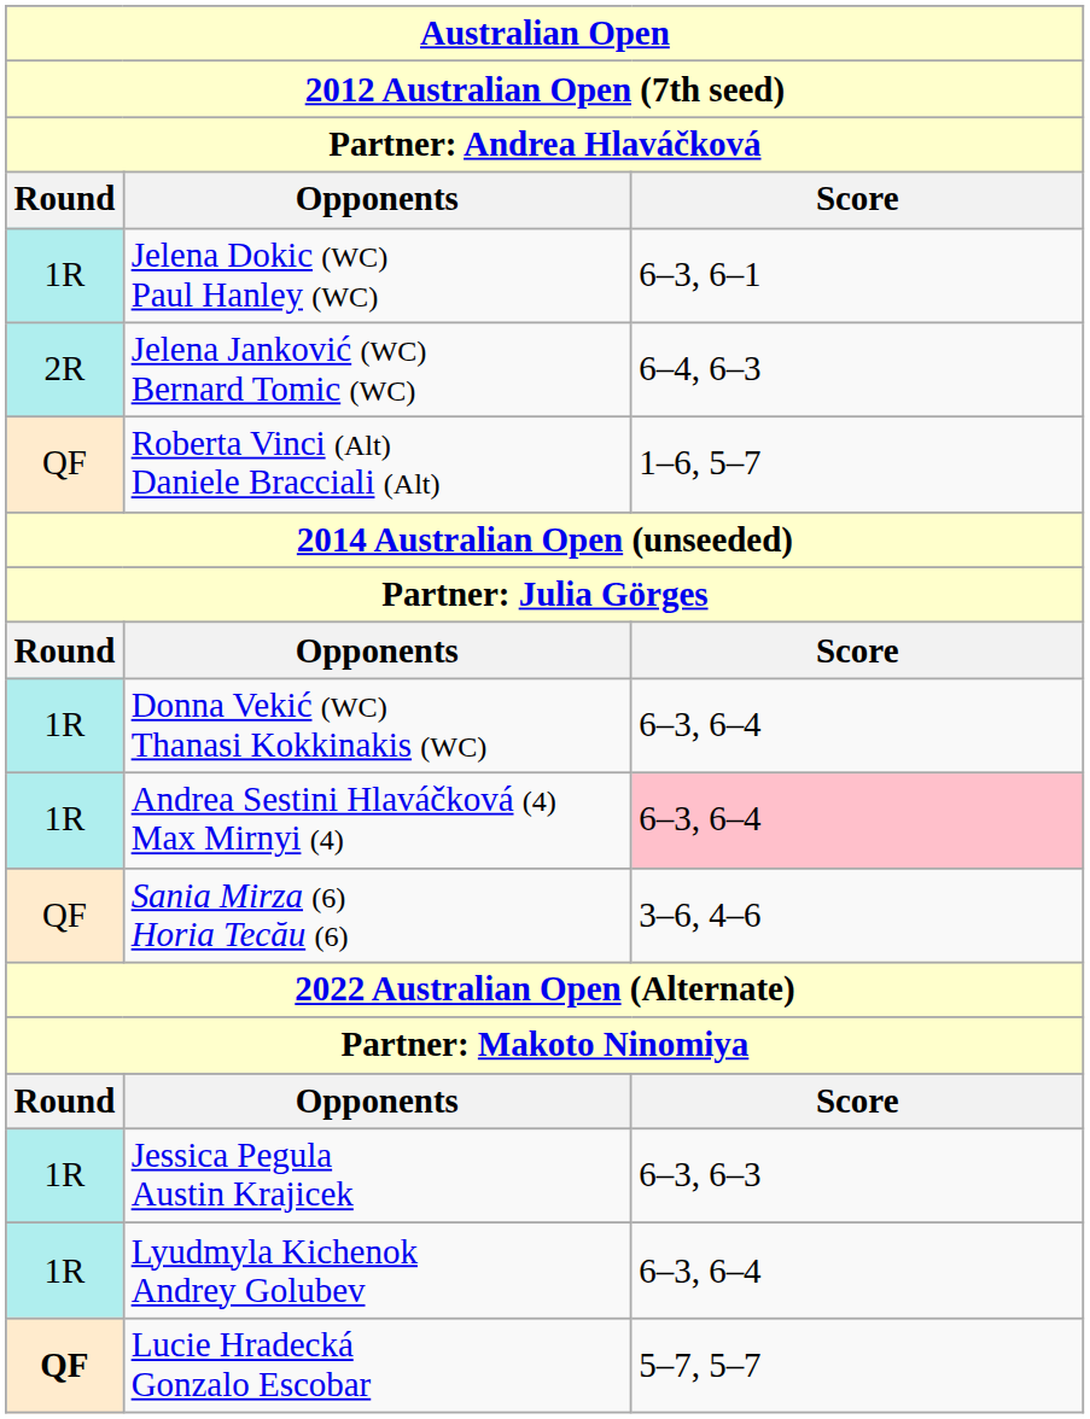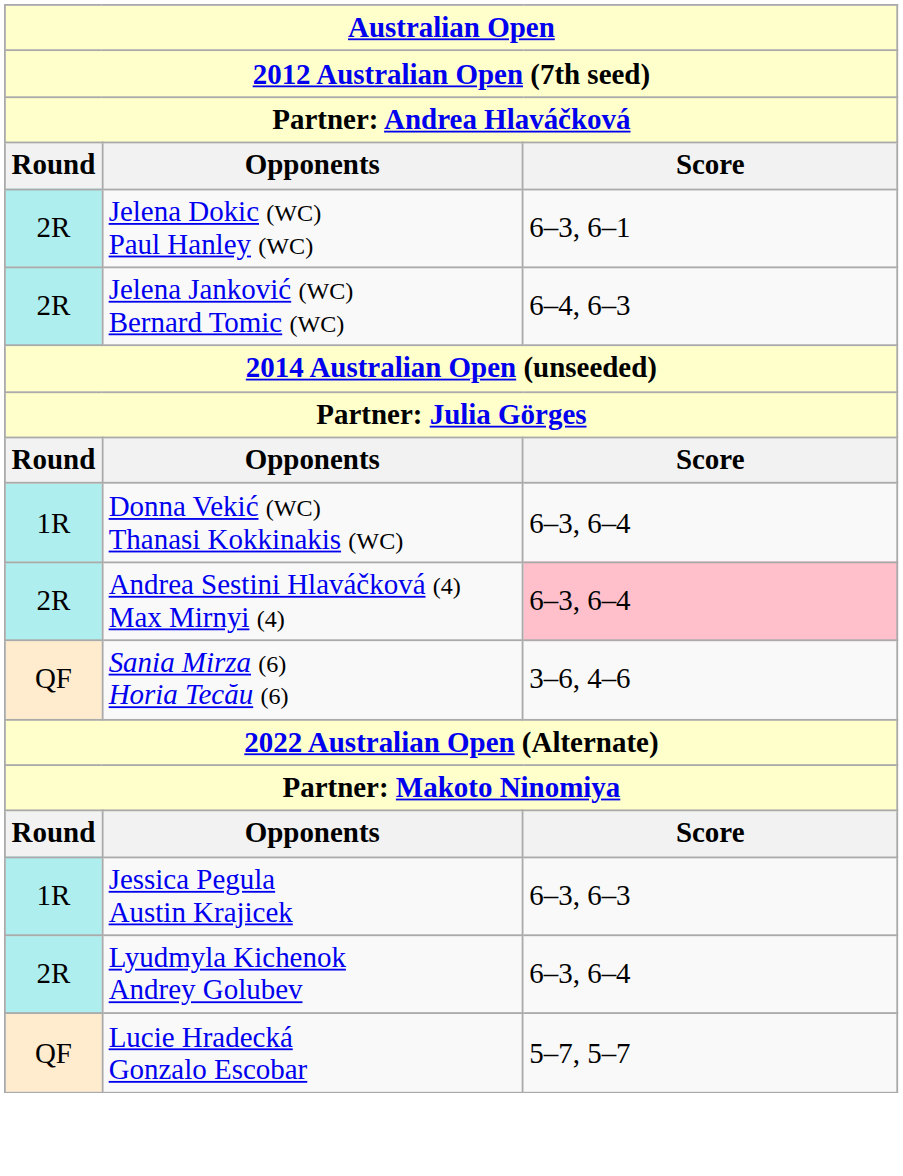Jelena Dokic (WC) Paul Hanley (WC) | Round: 1R -> 2R
- row: QF | Roberta Vinci (Alt) Daniele Bracciali (Alt) | 1–6, 5–7
Andrea Sestini Hlaváčková (4) Max Mirnyi (4) | Round: 1R -> 2R
Lyudmyla Kichenok Andrey Golubev | Round: 1R -> 2R
Lucie Hradecká Gonzalo Escobar | Round: bold -> normal
